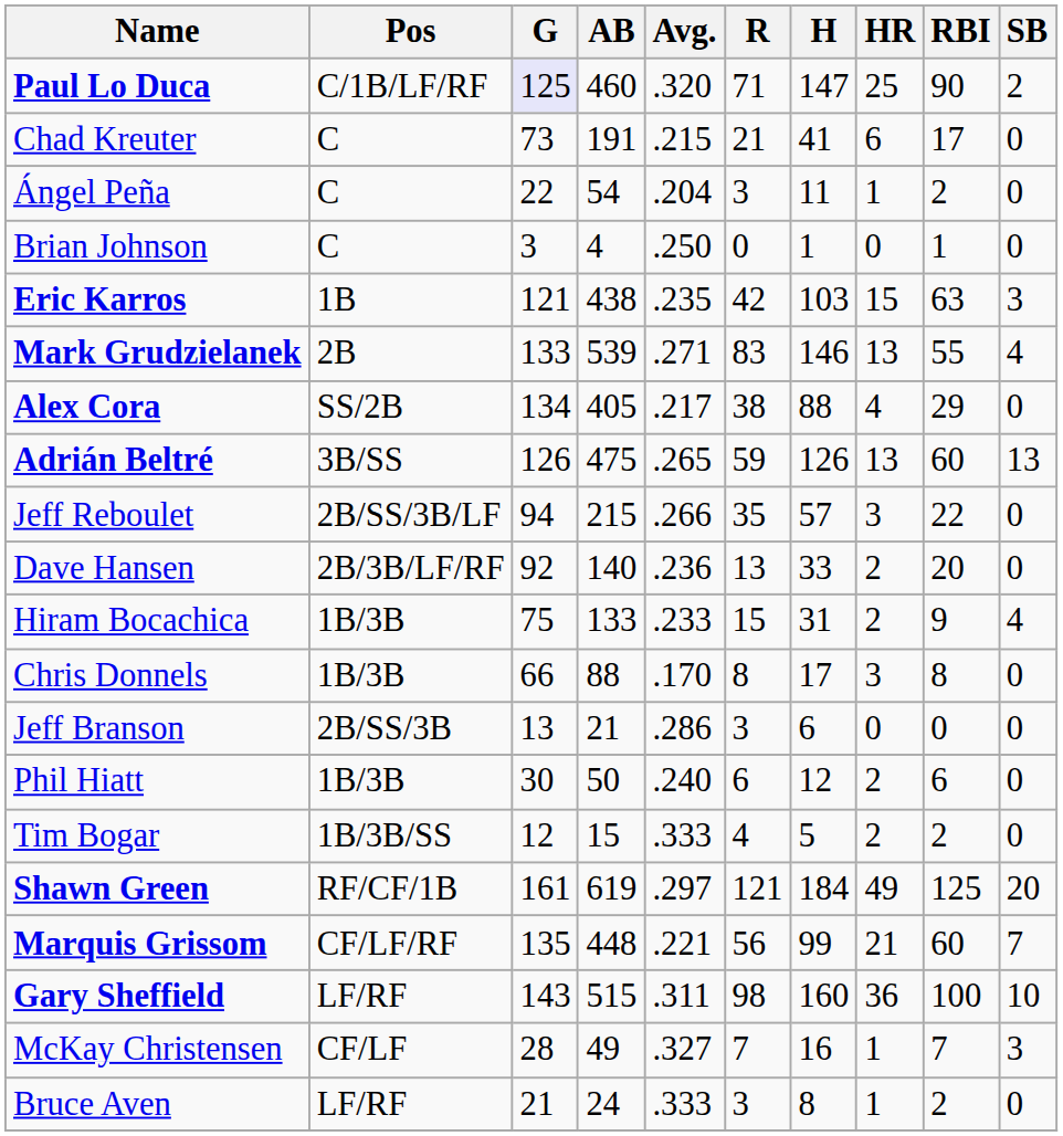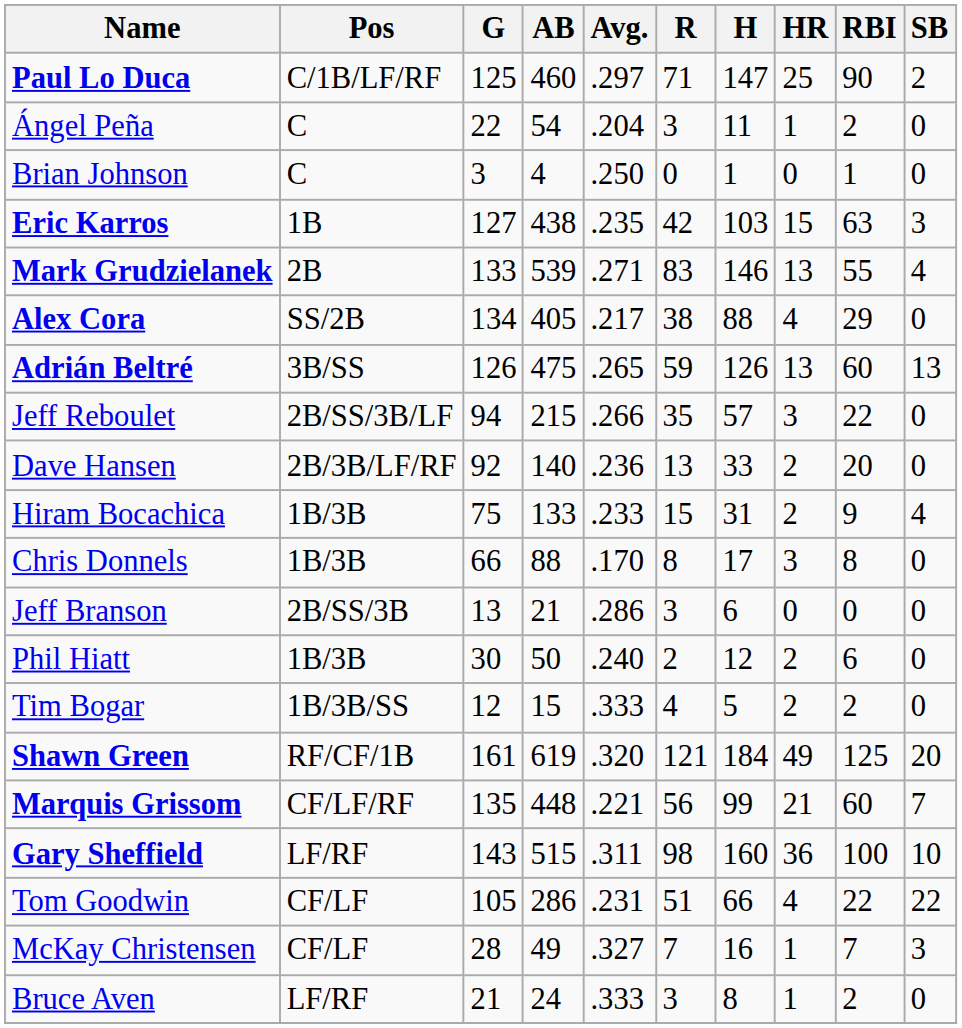Paul Lo Duca | G: lavender background -> no background
Paul Lo Duca | Avg.: .320 -> .297
- row: Chad Kreuter | C | 73 | 191 | .215 | 21 | 41 | 6 | 17 | 0
Eric Karros | G: 121 -> 127
Phil Hiatt | R: 6 -> 2
Shawn Green | Avg.: .297 -> .320
+ row: Tom Goodwin | CF/LF | 105 | 286 | .231 | 51 | 66 | 4 | 22 | 22
